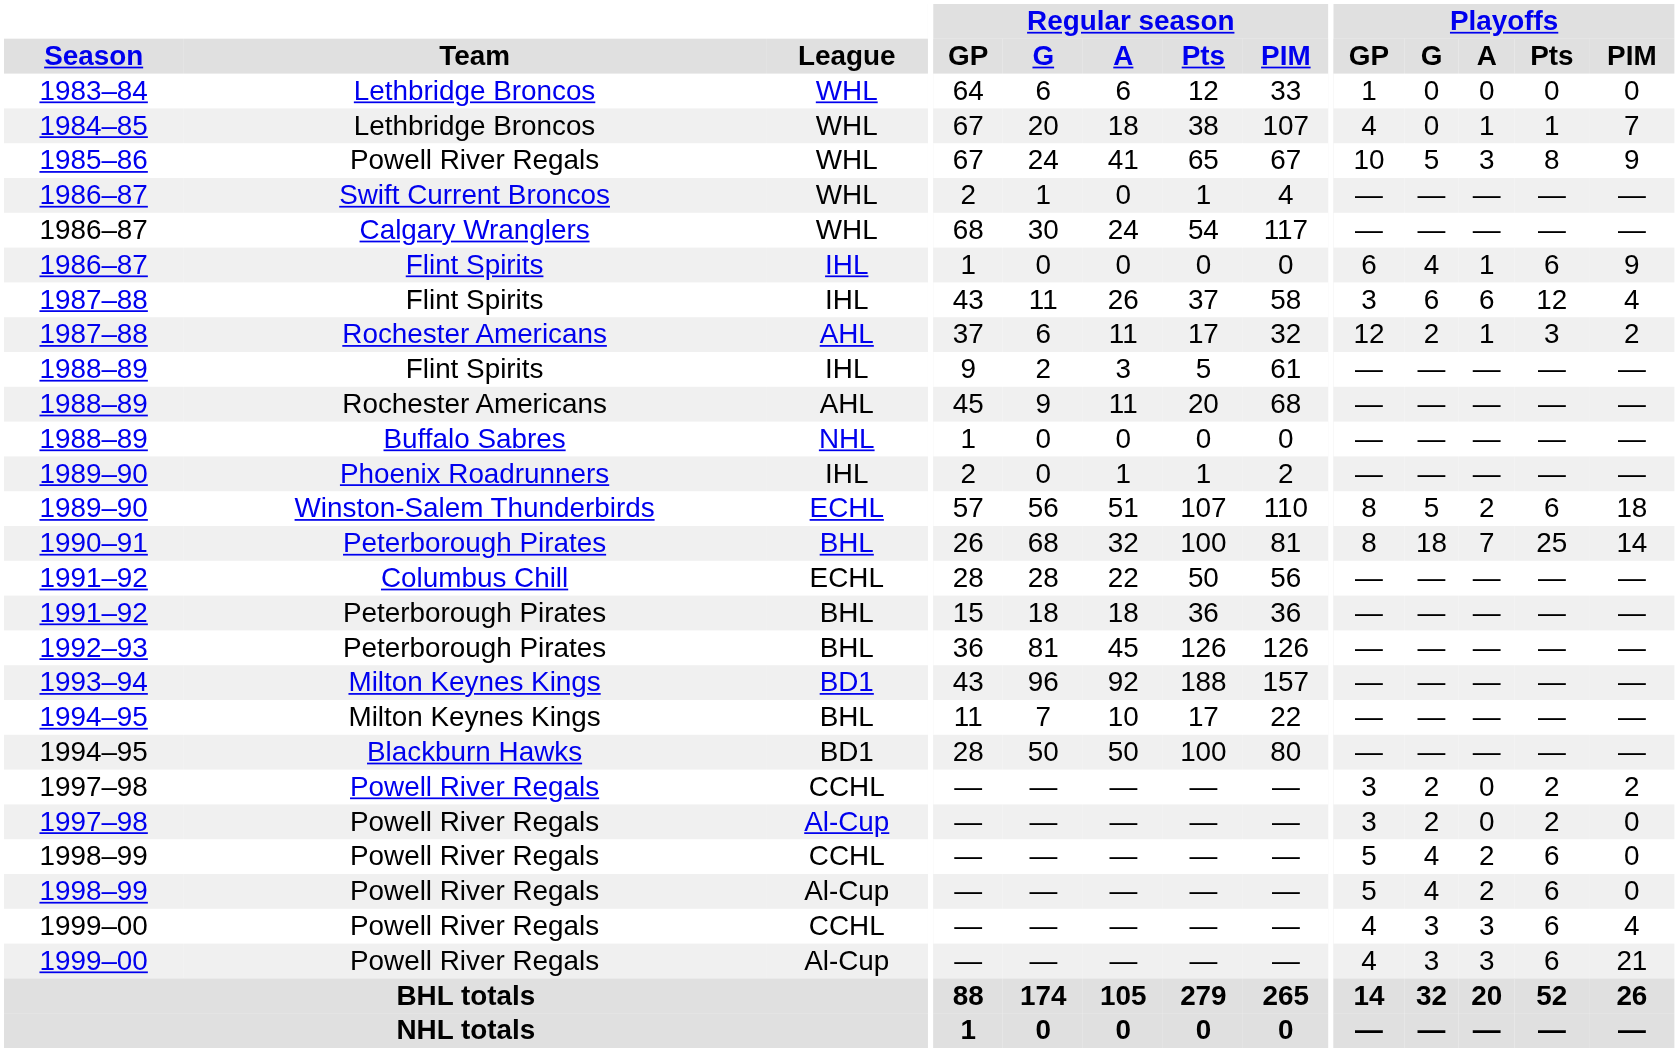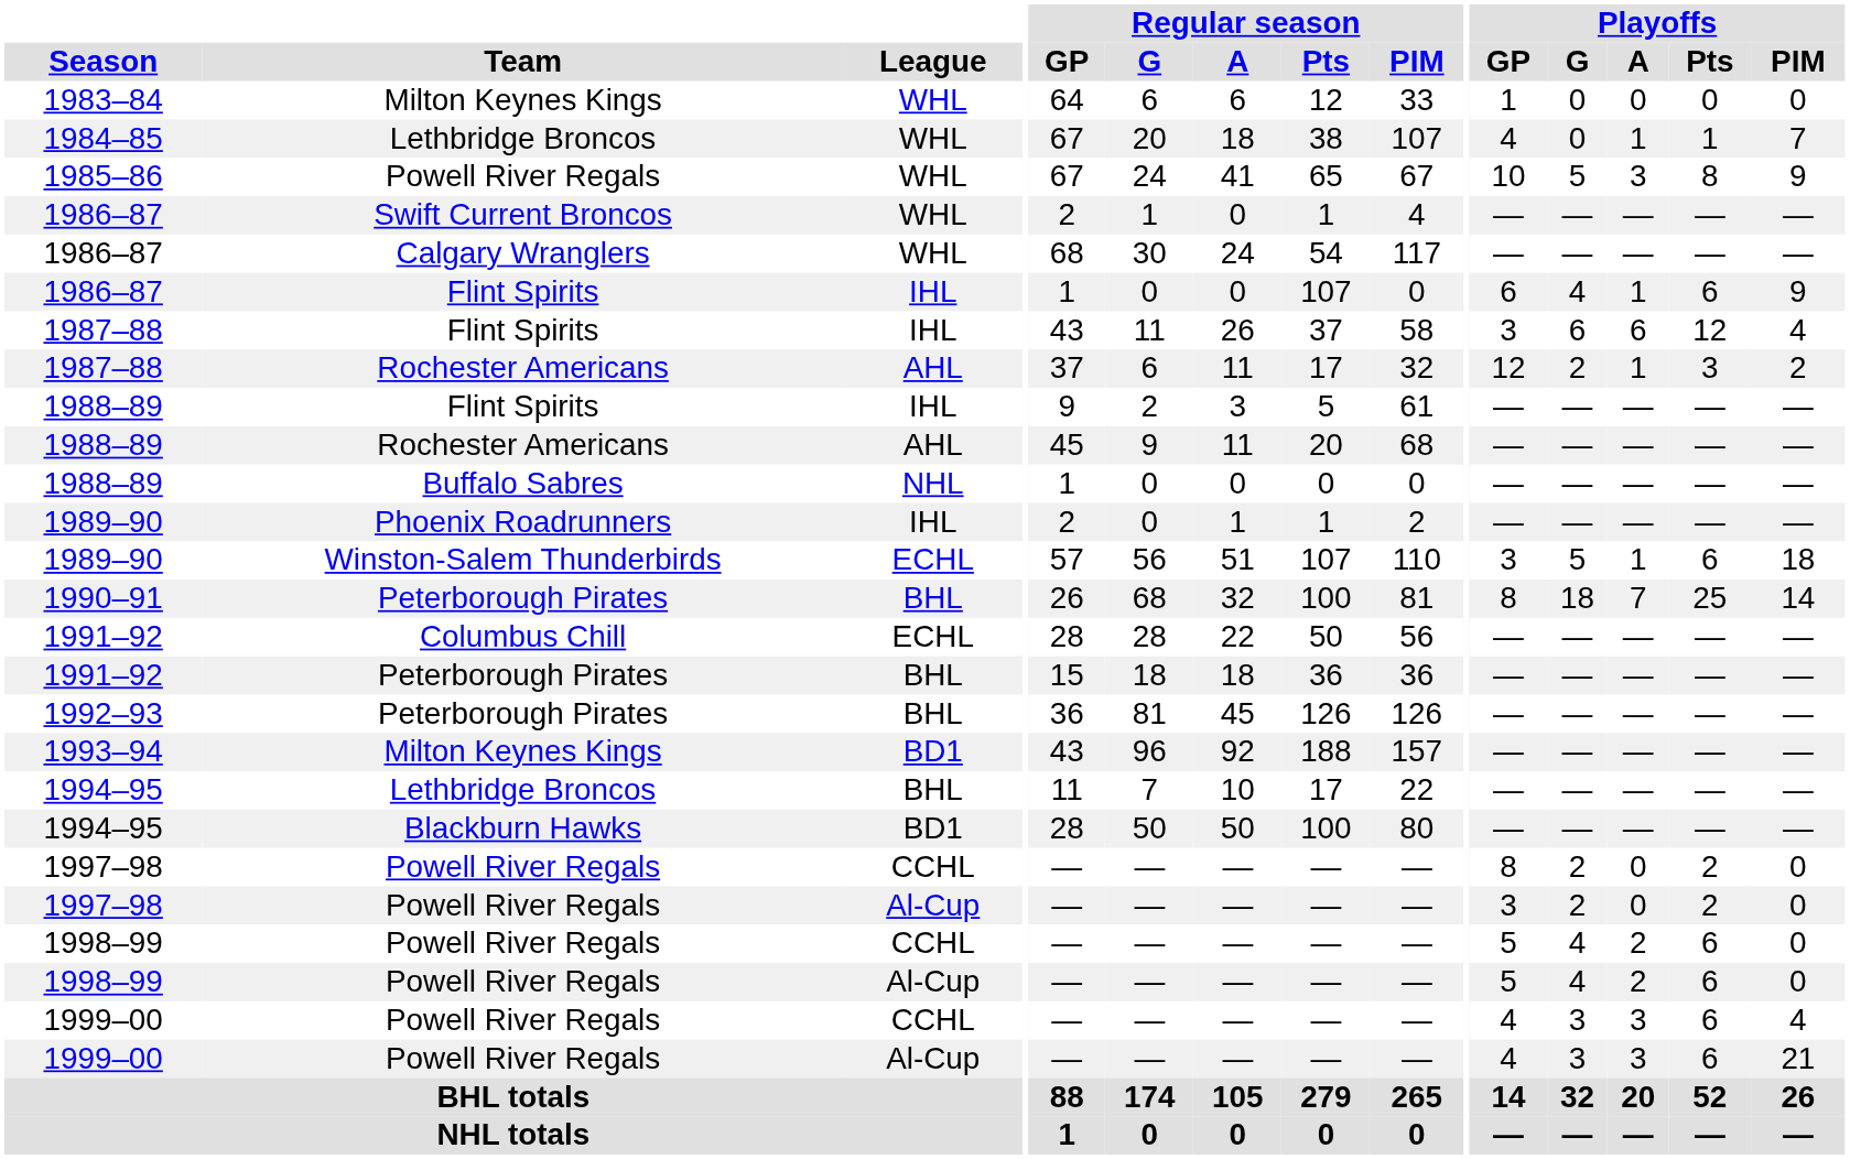1983–84 | Team: Lethbridge Broncos -> Milton Keynes Kings
1986–87 / IHL | Regular season / Pts: 0 -> 107
1989–90 / ECHL | Playoffs / GP: 8 -> 3
1989–90 / ECHL | Playoffs / A: 2 -> 1
1994–95 / BHL | Team: Milton Keynes Kings -> Lethbridge Broncos
1997–98 / CCHL | Playoffs / GP: 3 -> 8
1997–98 / CCHL | Playoffs / PIM: 2 -> 0
